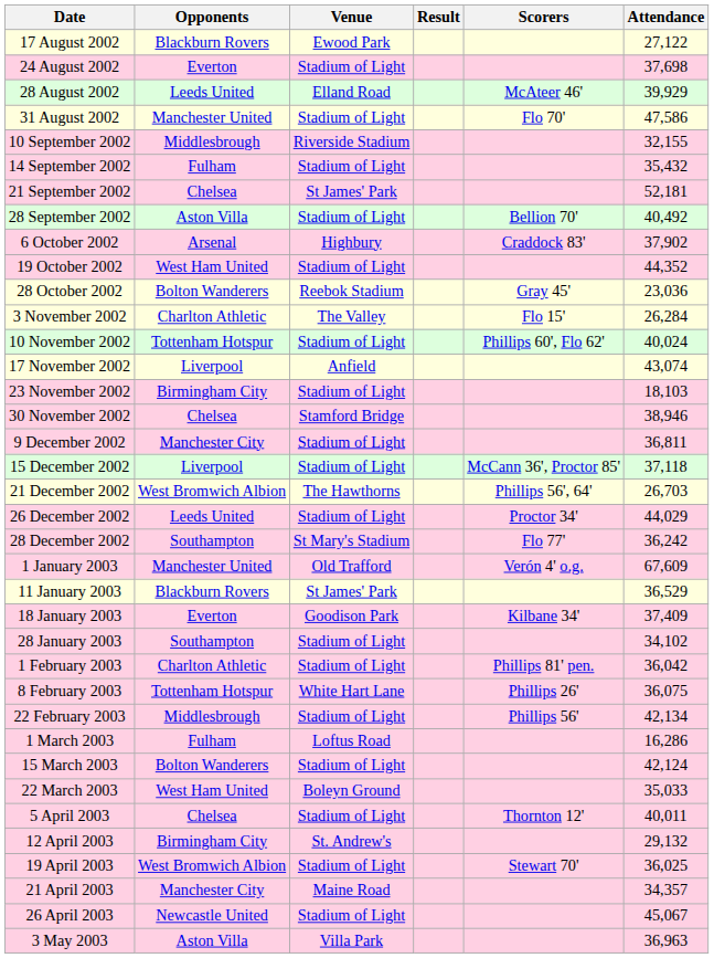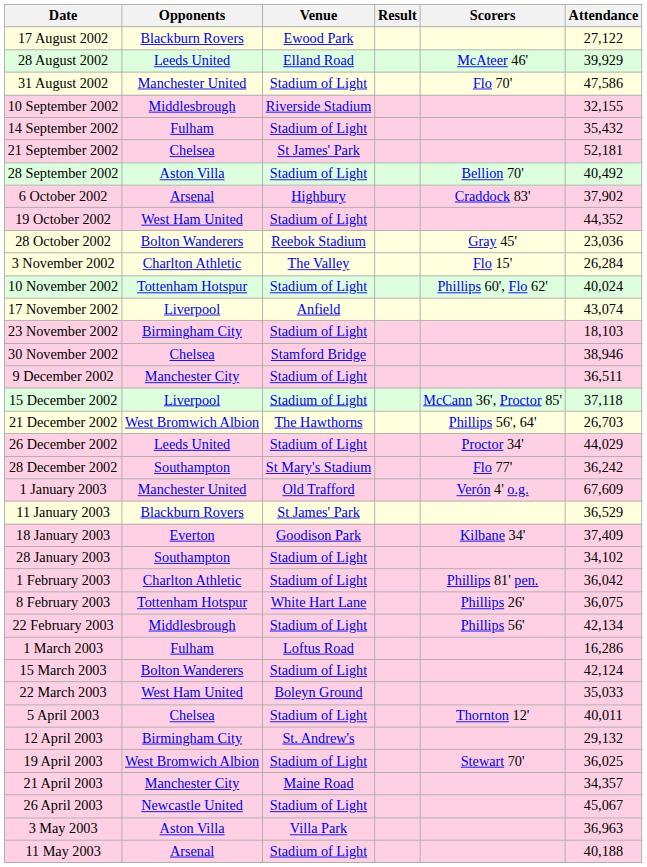- row: 24 August 2002 | Everton | Stadium of Light | 37,698
9 December 2002 | Attendance: 36,811 -> 36,511
+ row: 11 May 2003 | Arsenal | Stadium of Light | 40,188
